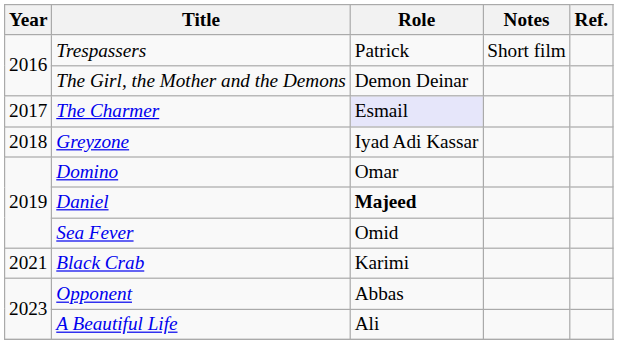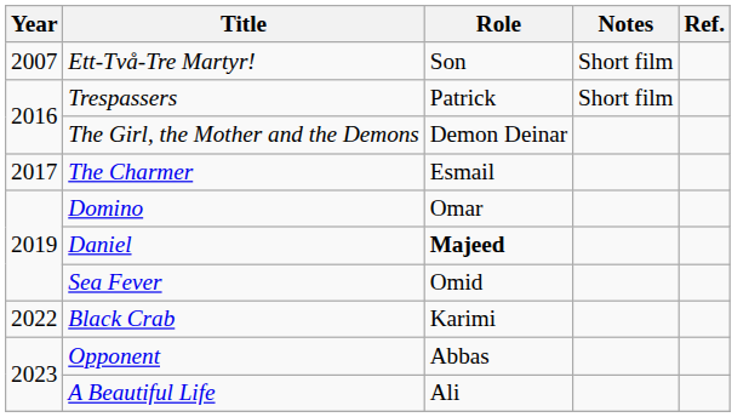+ row: 2007 | Ett-Två-Tre Martyr! | Son | Short film
The Charmer | Role: lavender background -> no background
- row: 2018 | Greyzone | Iyad Adi Kassar
Black Crab | Year: 2021 -> 2022
